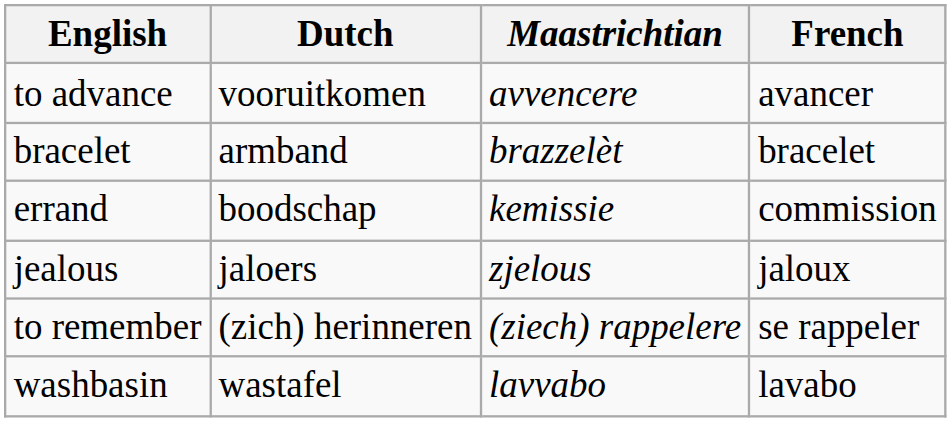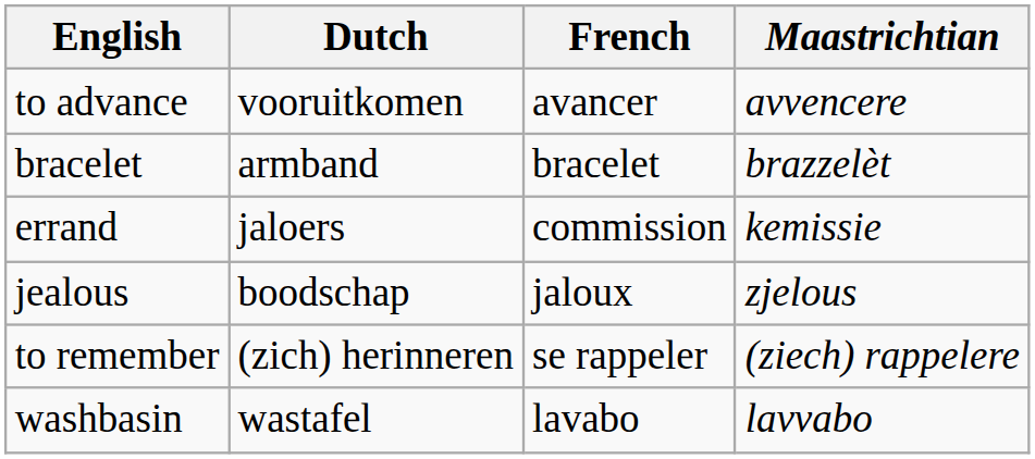columns swapped: French <-> Maastrichtian
errand | Dutch: boodschap -> jaloers
jealous | Dutch: jaloers -> boodschap
